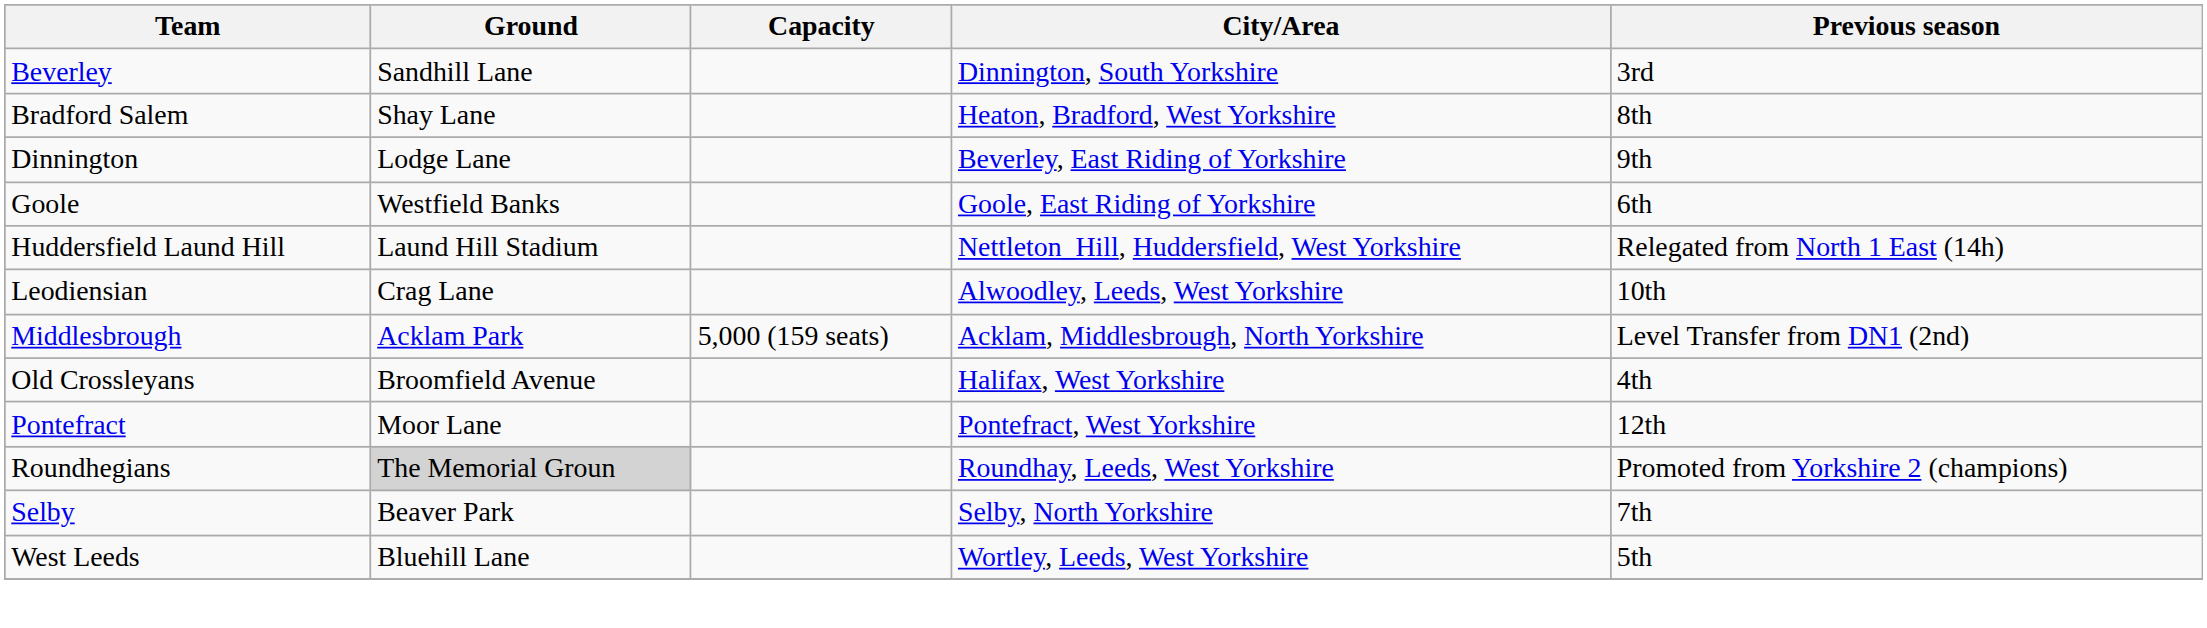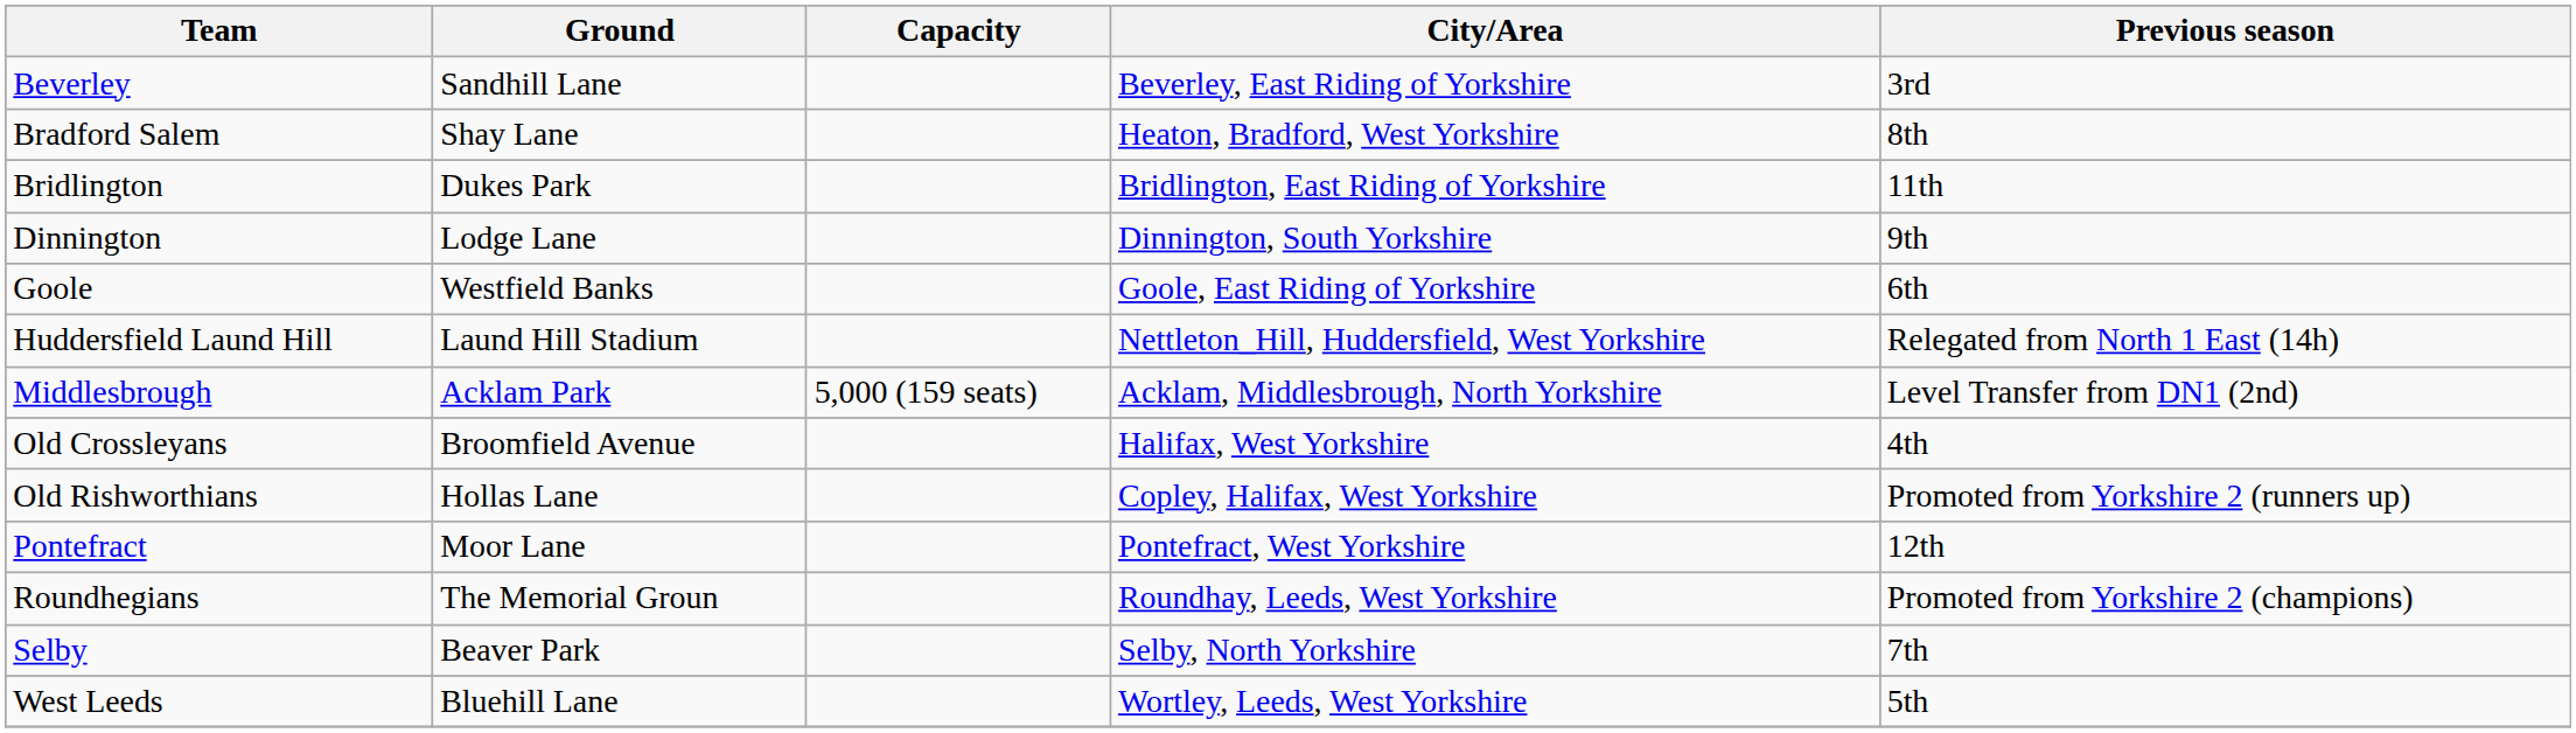Beverley | City/Area: Dinnington, South Yorkshire -> Beverley, East Riding of Yorkshire
+ row: Bridlington | Dukes Park | Bridlington, East Riding of Yorkshire | 11th
Dinnington | City/Area: Beverley, East Riding of Yorkshire -> Dinnington, South Yorkshire
- row: Leodiensian | Crag Lane | Alwoodley, Leeds, West Yorkshire | 10th
+ row: Old Rishworthians | Hollas Lane | Copley, Halifax, West Yorkshire | Promoted from Yorkshire 2 (runners up)
Roundhegians | Ground: lightgrey background -> no background
